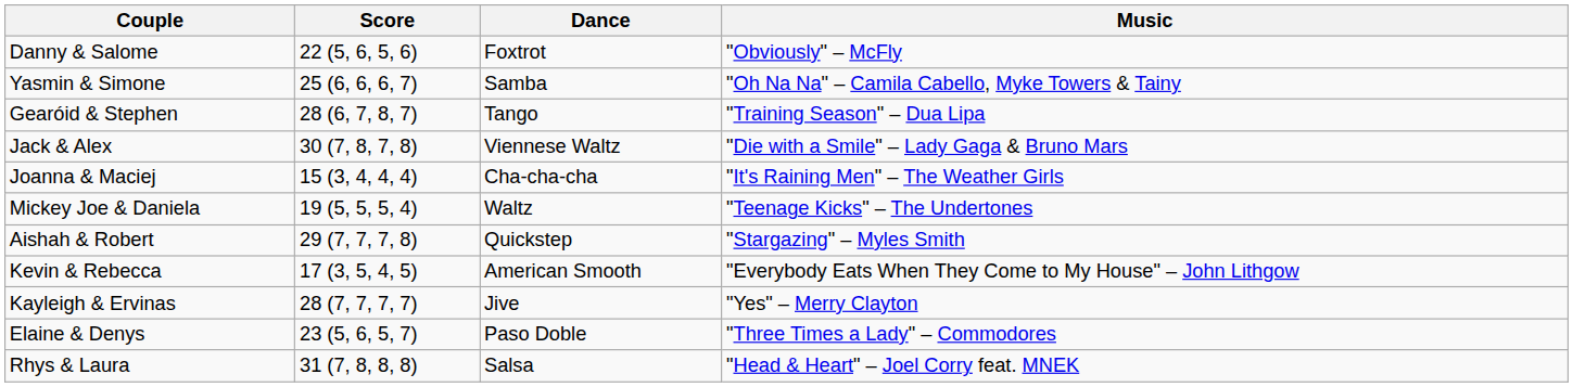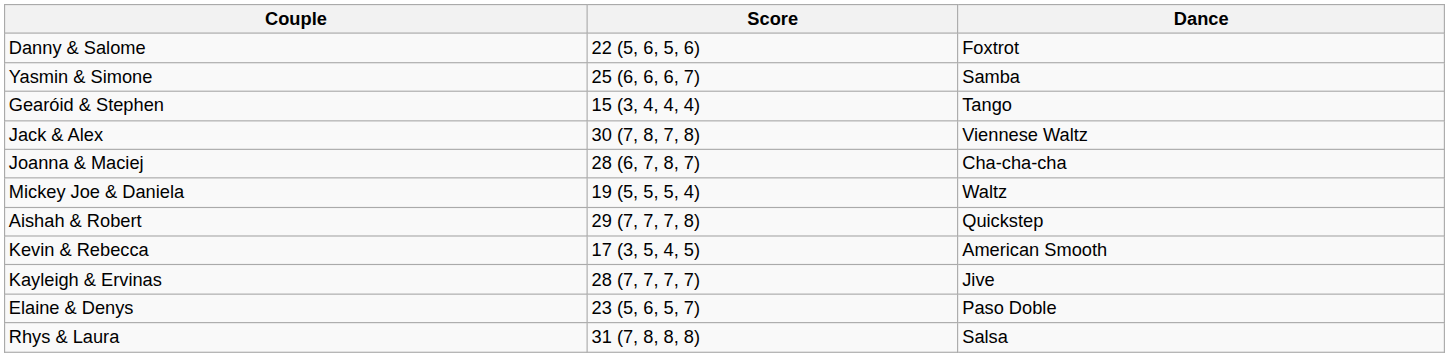- column: Music | "Obviously" – McFly | "Oh Na Na" – Camila Cabello, Myke Towers & Tainy | "Training Season" – Dua Lipa | "Die with a Smile" – Lady Gaga & Bruno Mars | "It's Raining Men" – The Weather Girls | "Teenage Kicks" – The Undertones | "Stargazing" – Myles Smith | "Everybody Eats When They Come to My House" – John Lithgow | "Yes" – Merry Clayton | "Three Times a Lady" – Commodores | "Head & Heart" – Joel Corry feat. MNEK
Gearóid & Stephen | Score: 28 (6, 7, 8, 7) -> 15 (3, 4, 4, 4)
Joanna & Maciej | Score: 15 (3, 4, 4, 4) -> 28 (6, 7, 8, 7)
